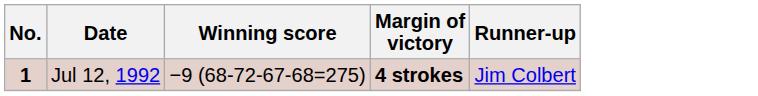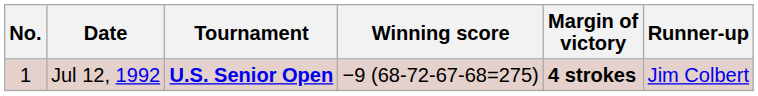+ column: Tournament | U.S. Senior Open
Jul 12, 1992 | No.: bold -> normal
